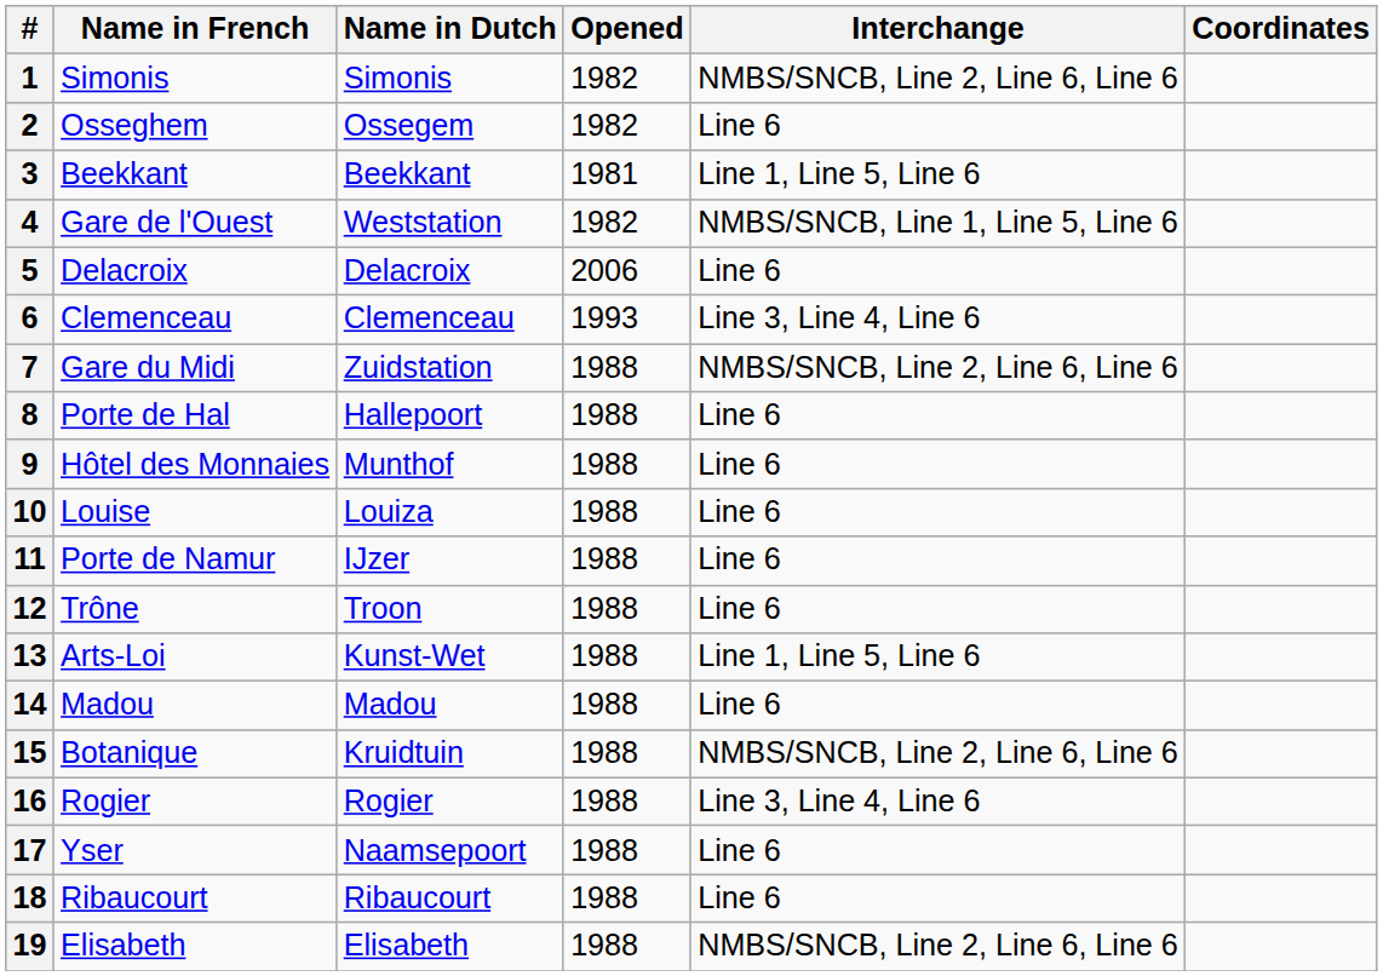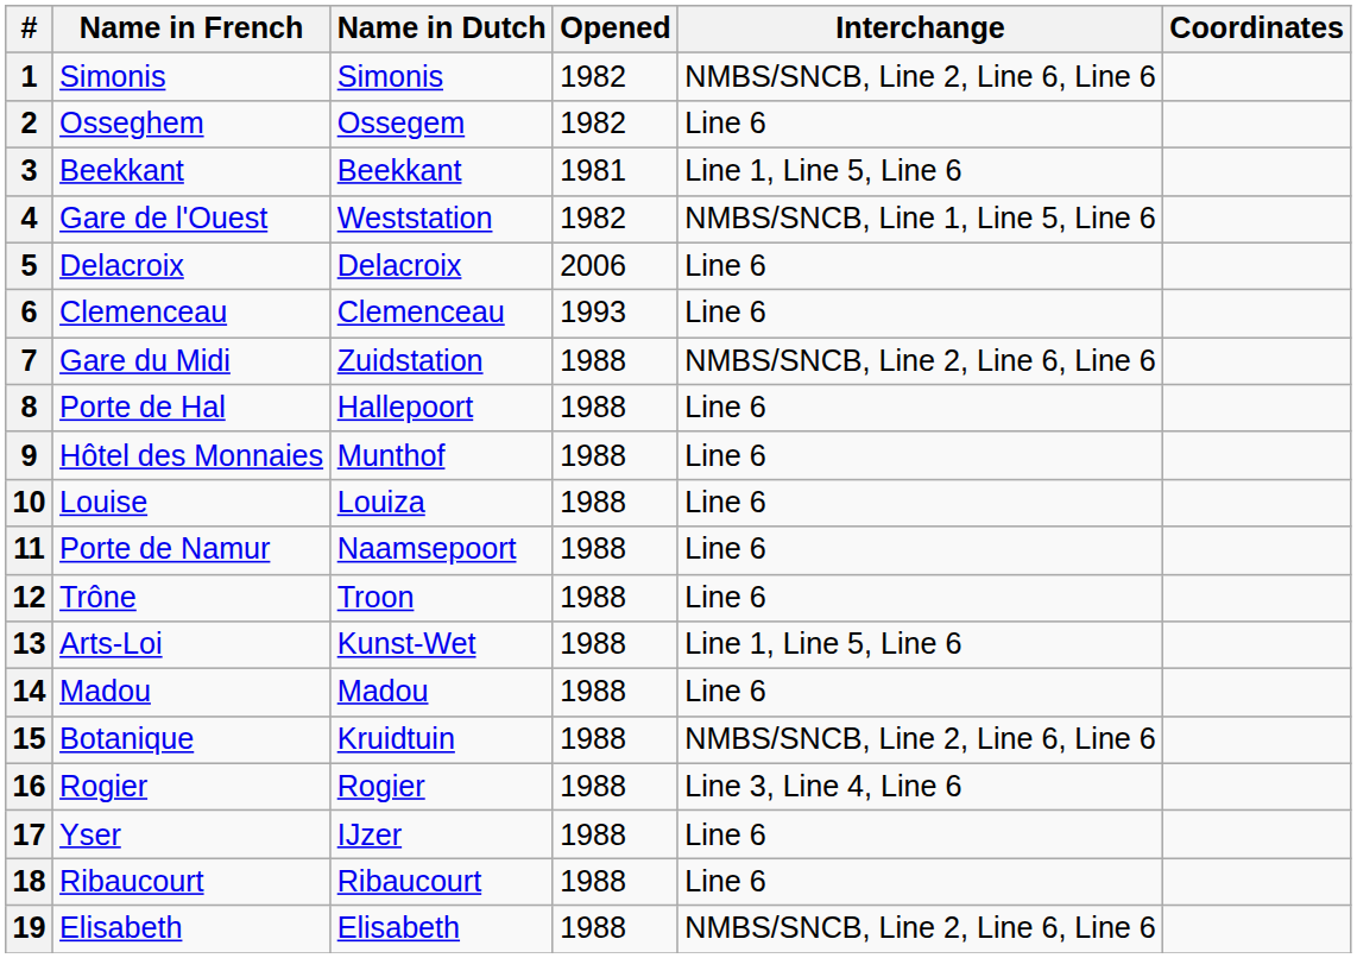6 | Interchange: Line 3, Line 4, Line 6 -> Line 6
11 | Name in Dutch: IJzer -> Naamsepoort
17 | Name in Dutch: Naamsepoort -> IJzer
